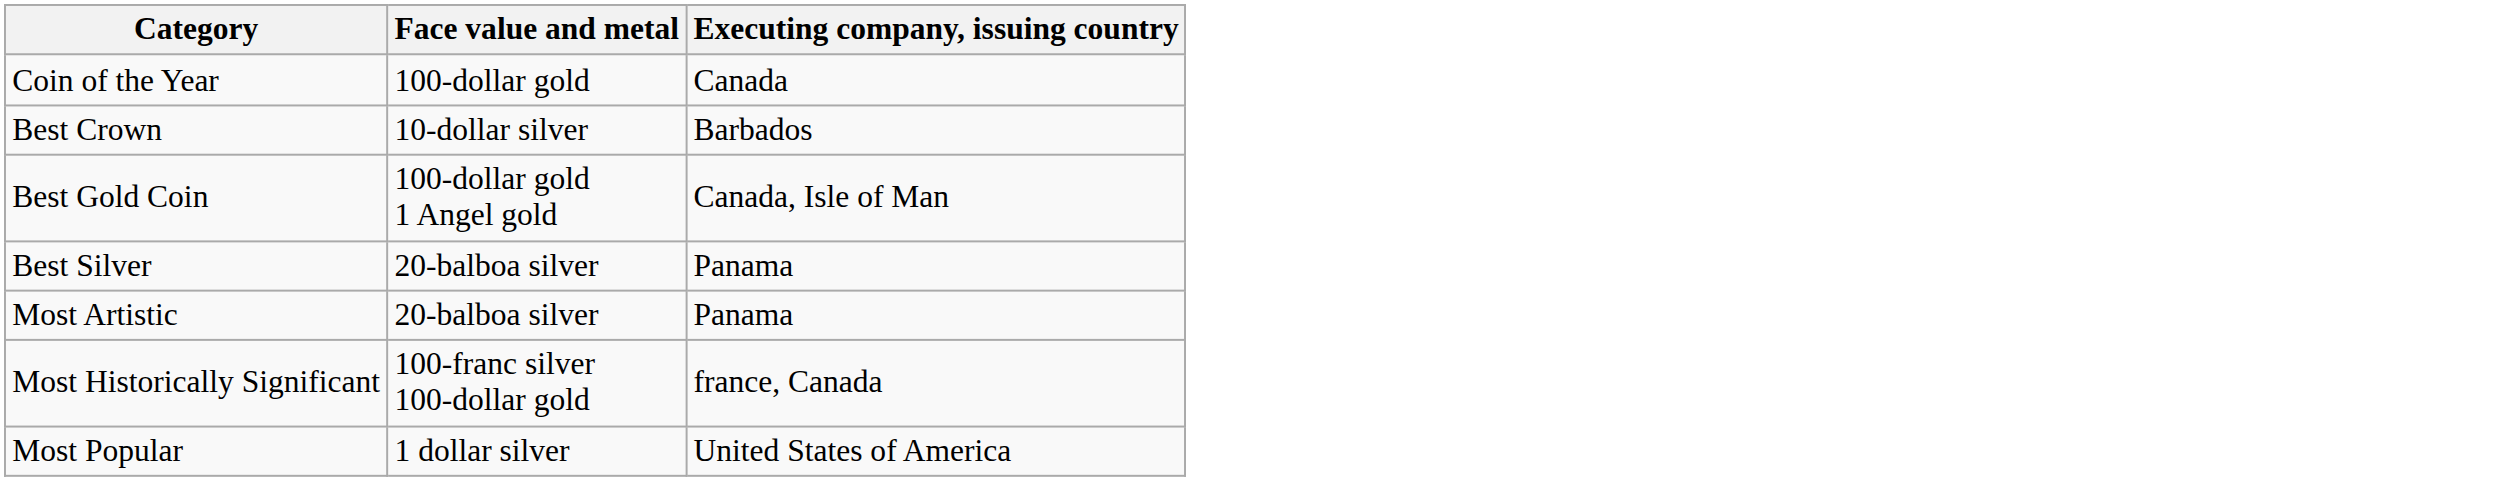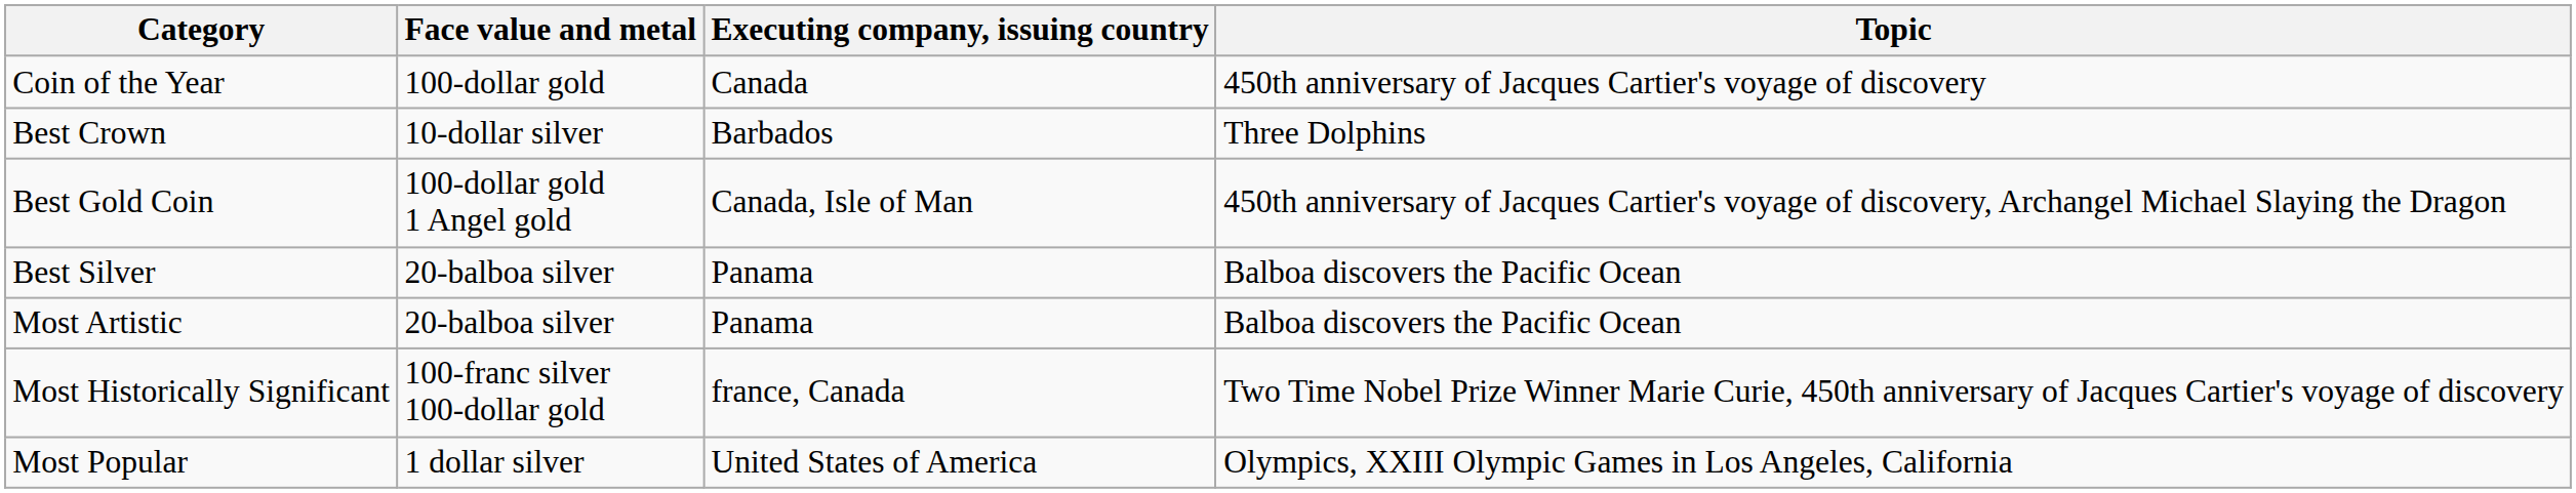+ column: Topic | 450th anniversary of Jacques Cartier's voyage of discovery | Three Dolphins | 450th anniversary of Jacques Cartier's voyage of discovery, Archangel Michael Slaying the Dragon | Balboa discovers the Pacific Ocean | Balboa discovers the Pacific Ocean | Two Time Nobel Prize Winner Marie Curie, 450th anniversary of Jacques Cartier's voyage of discovery | Olympics, XXIII Olympic Games in Los Angeles, California
